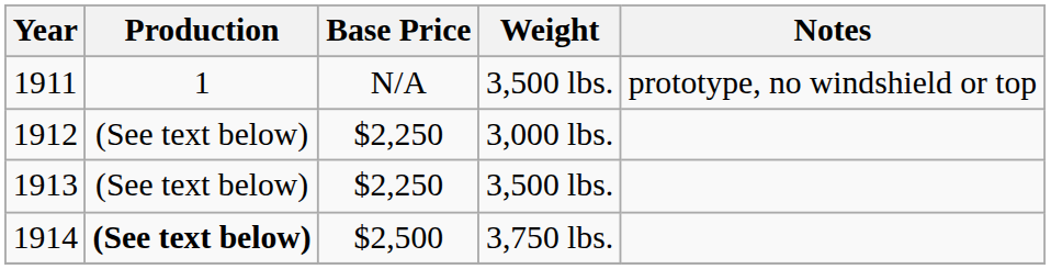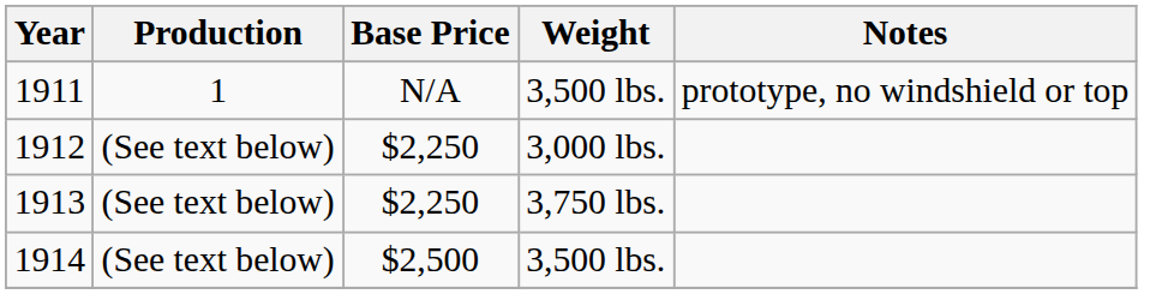1913 | Weight: 3,500 lbs. -> 3,750 lbs.
1914 | Production: bold -> normal
1914 | Weight: 3,750 lbs. -> 3,500 lbs.
